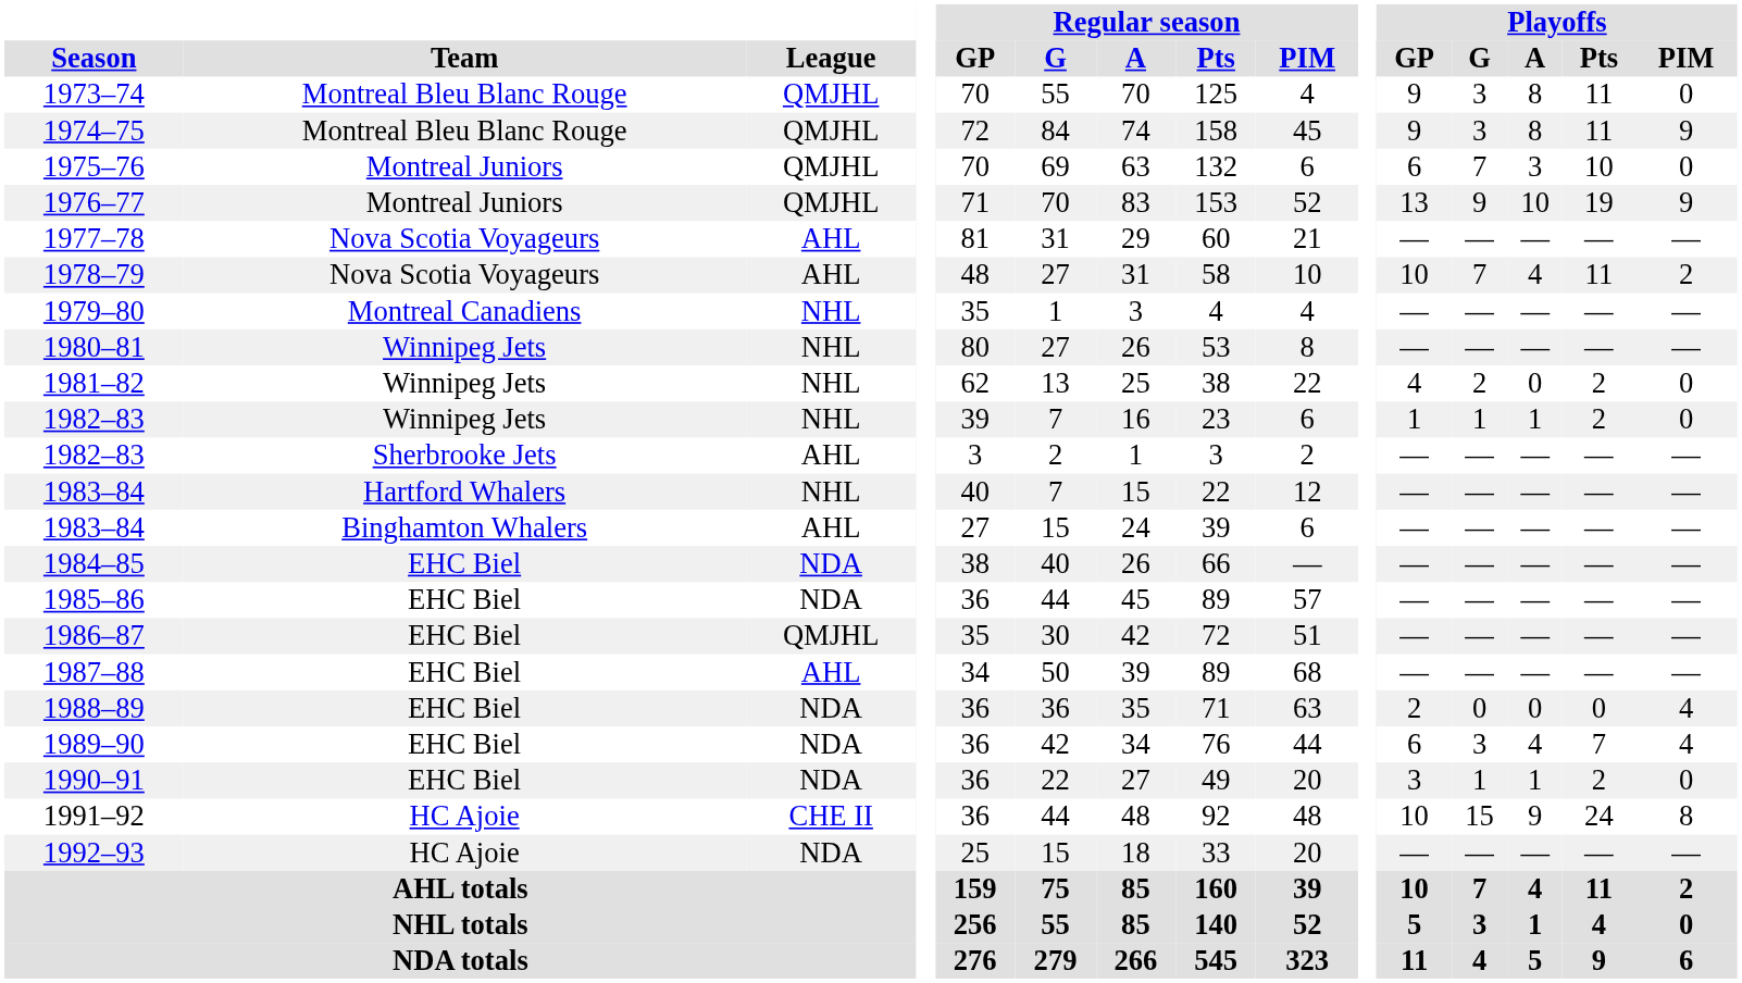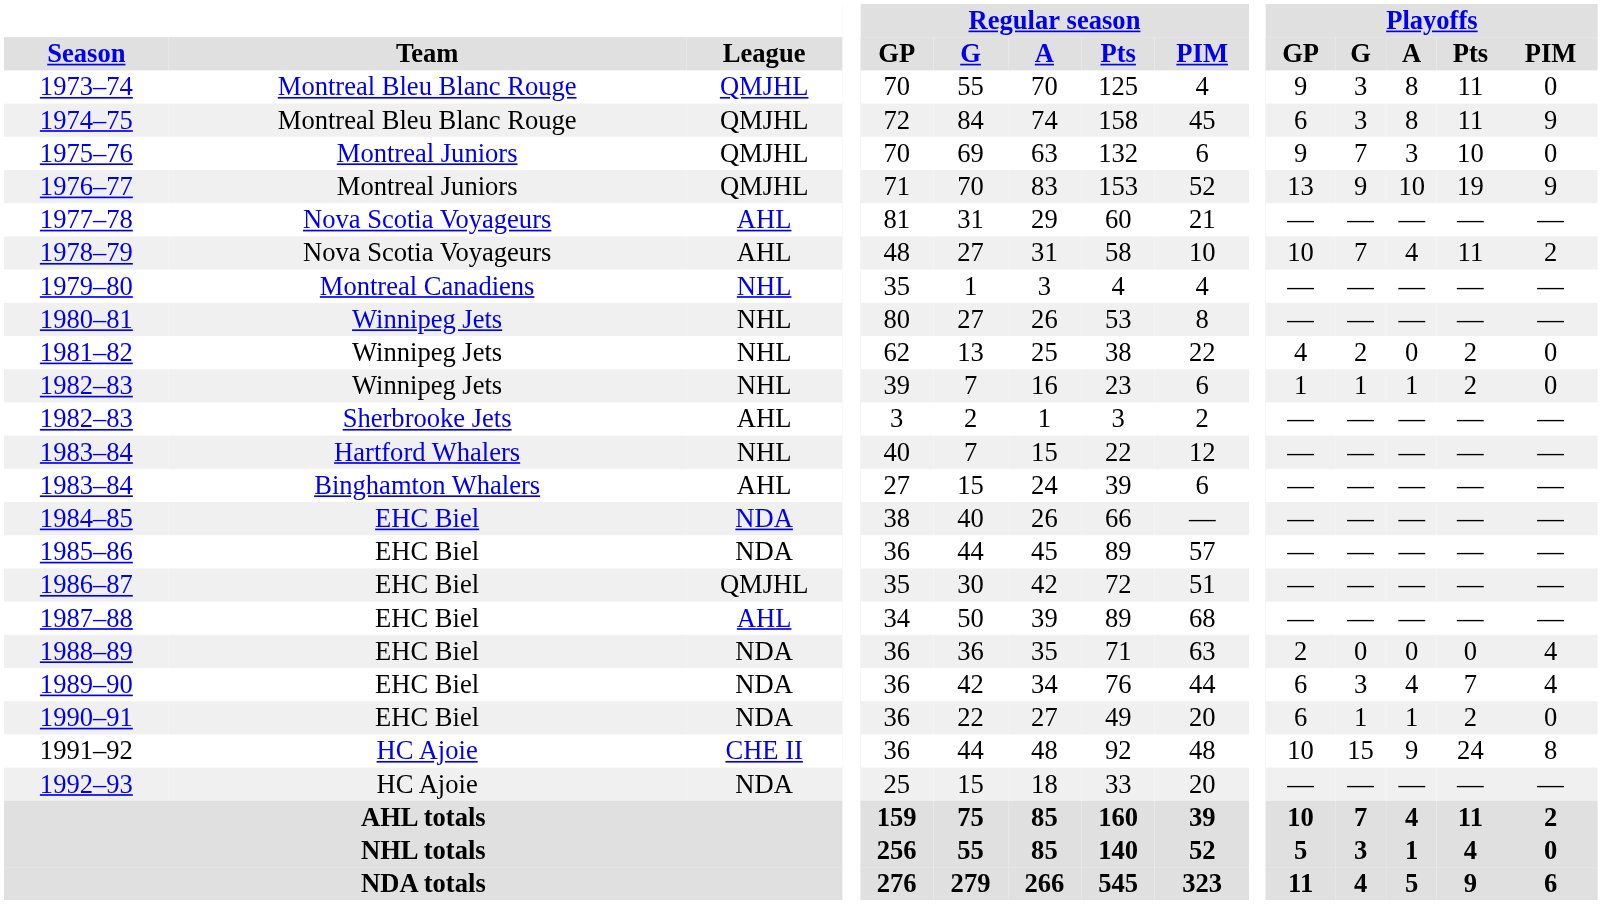1974–75 | Playoffs / GP: 9 -> 6
1975–76 | Playoffs / GP: 6 -> 9
1990–91 | Playoffs / GP: 3 -> 6
